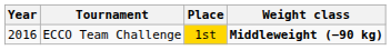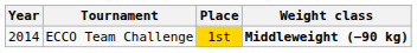ECCO Team Challenge | Year: 2016 -> 2014
